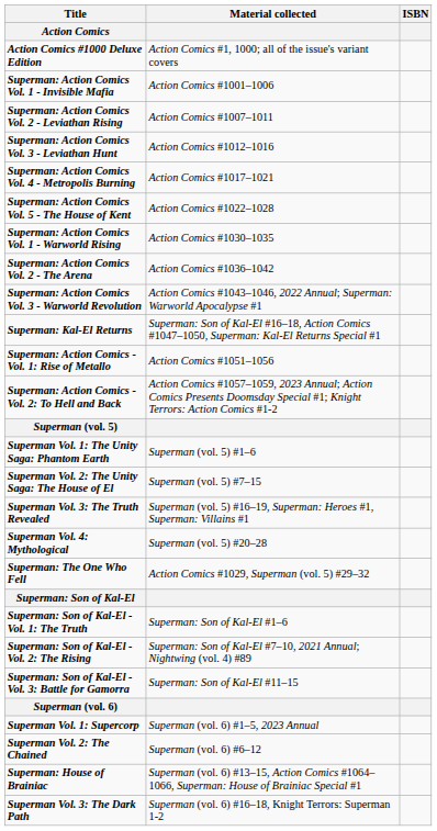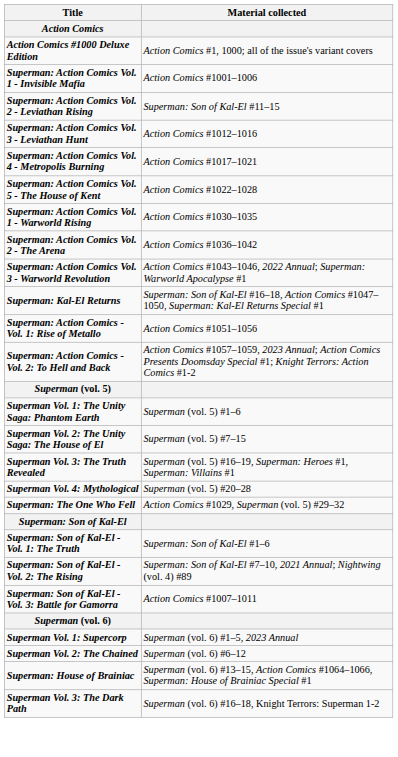- column: ISBN
Superman: Action Comics Vol. 2 - Leviathan Rising | Material collected: Action Comics #1007–1011 -> Superman: Son of Kal-El #11–15
Superman: Son of Kal-El - Vol. 3: Battle for Gamorra | Material collected: Superman: Son of Kal-El #11–15 -> Action Comics #1007–1011
